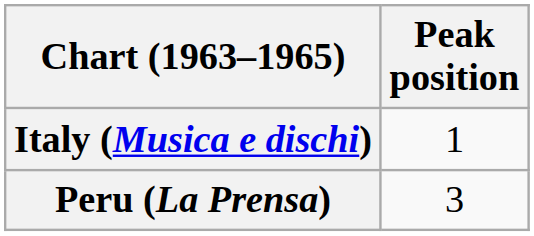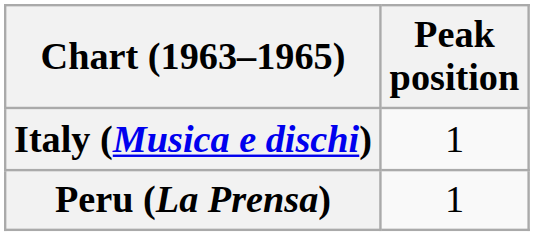Peru (La Prensa) | Peak position: 3 -> 1
